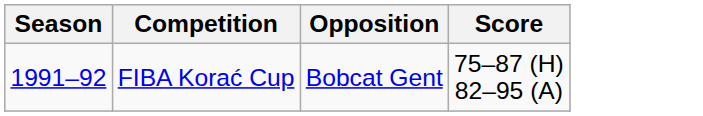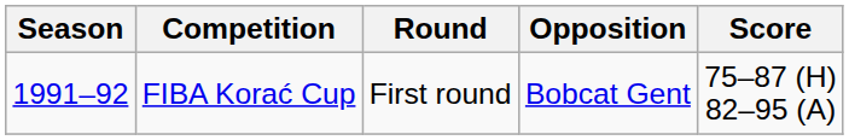+ column: Round | First round
